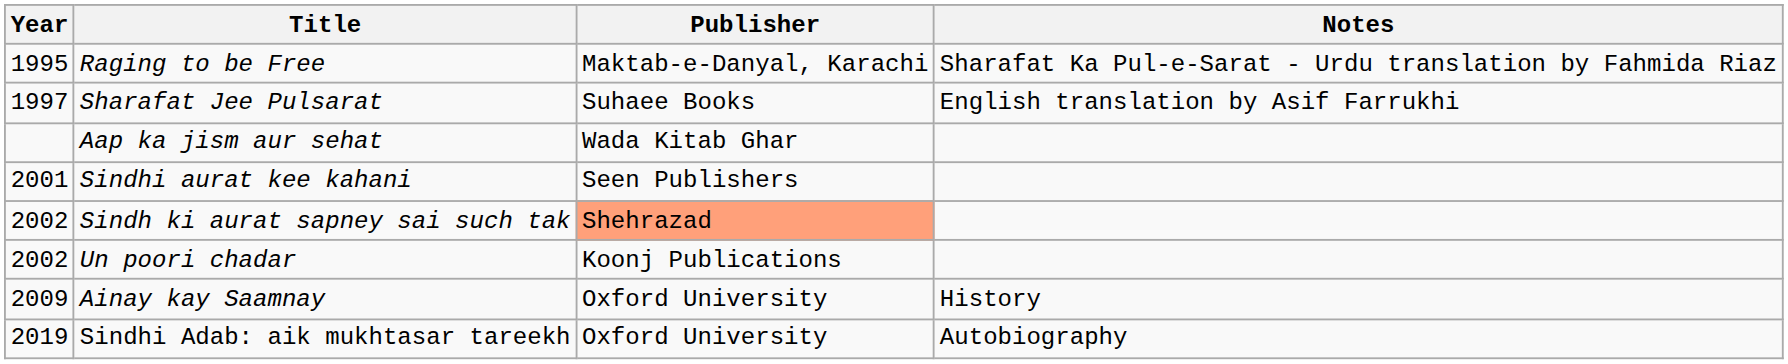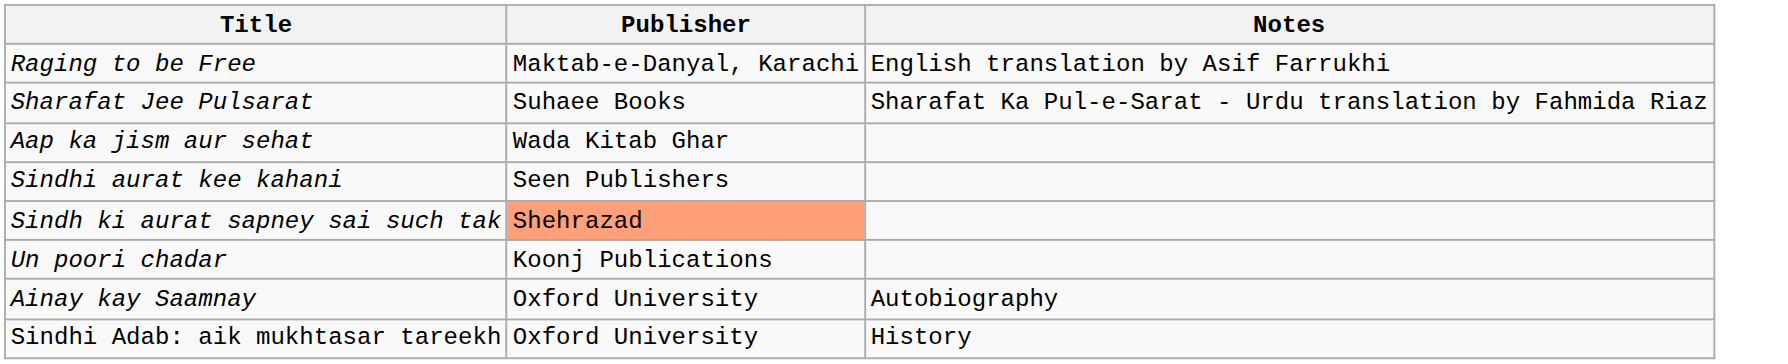- column: Year | 1995 | 1997 | 2001 | 2002 | 2002 | 2009 | 2019
Raging to be Free | Notes: Sharafat Ka Pul-e-Sarat - Urdu translation by Fahmida Riaz -> English translation by Asif Farrukhi
Sharafat Jee Pulsarat | Notes: English translation by Asif Farrukhi -> Sharafat Ka Pul-e-Sarat - Urdu translation by Fahmida Riaz
Ainay kay Saamnay | Notes: History -> Autobiography
Sindhi Adab: aik mukhtasar tareekh | Notes: Autobiography -> History
